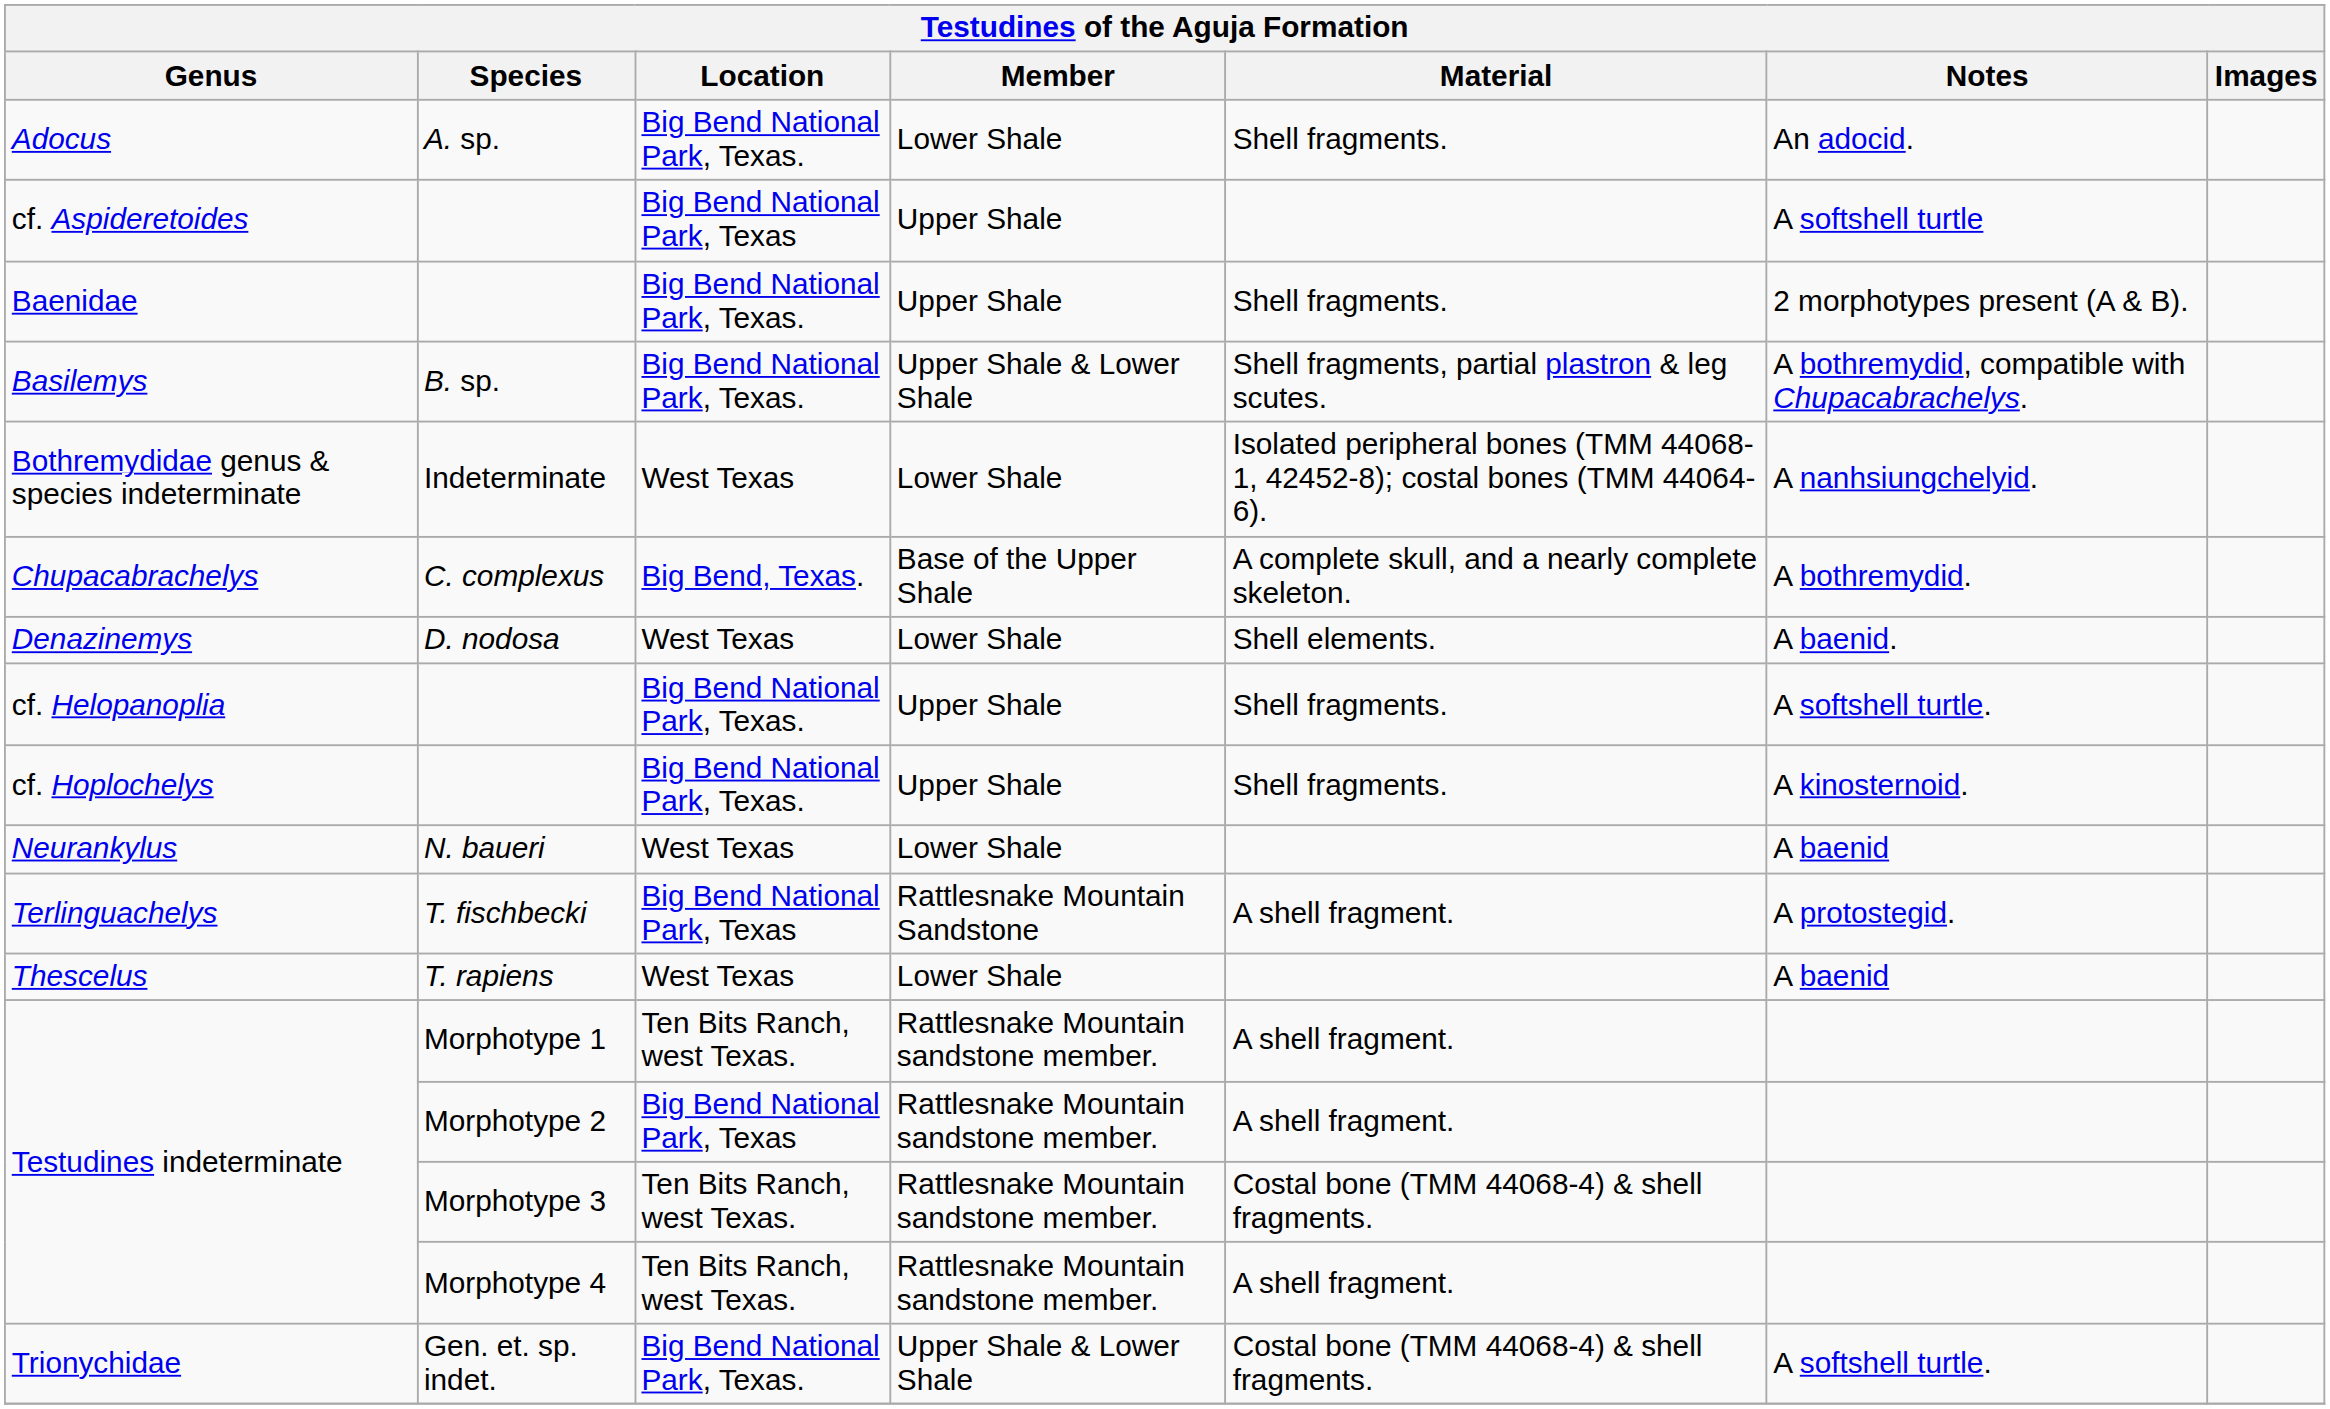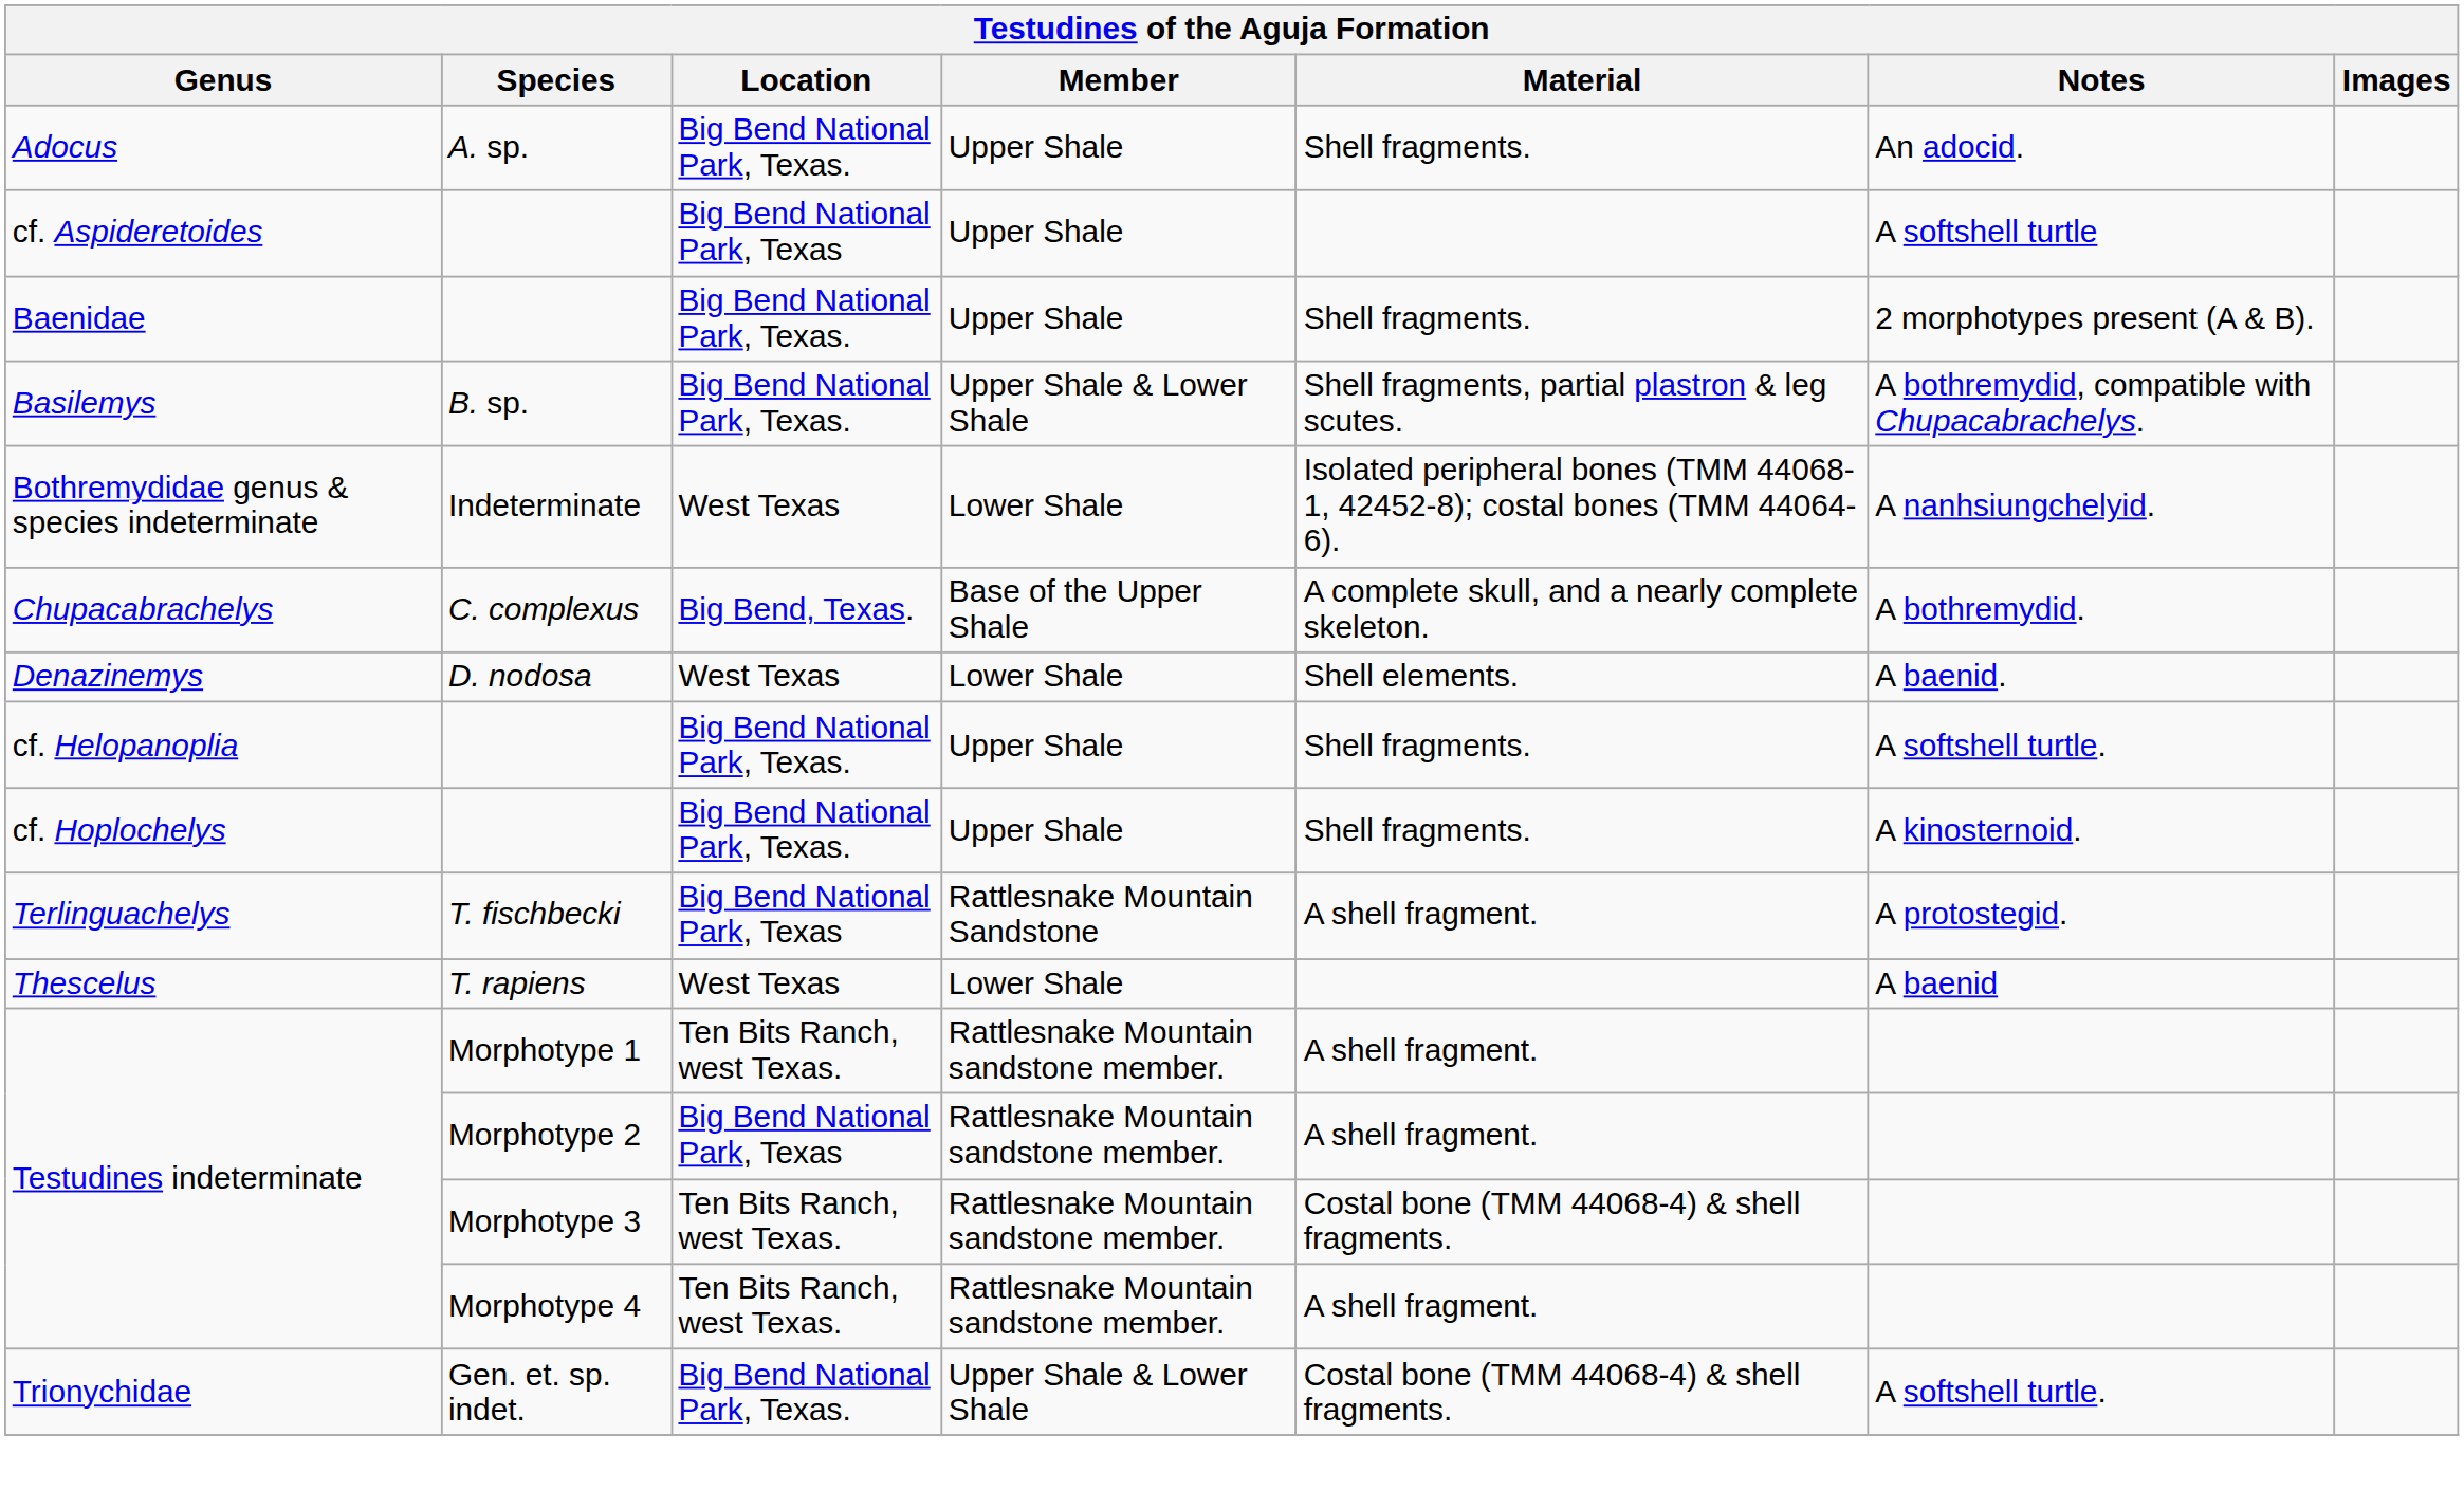Adocus | Member: Lower Shale -> Upper Shale
- row: Neurankylus | N. baueri | West Texas | Lower Shale | A baenid
